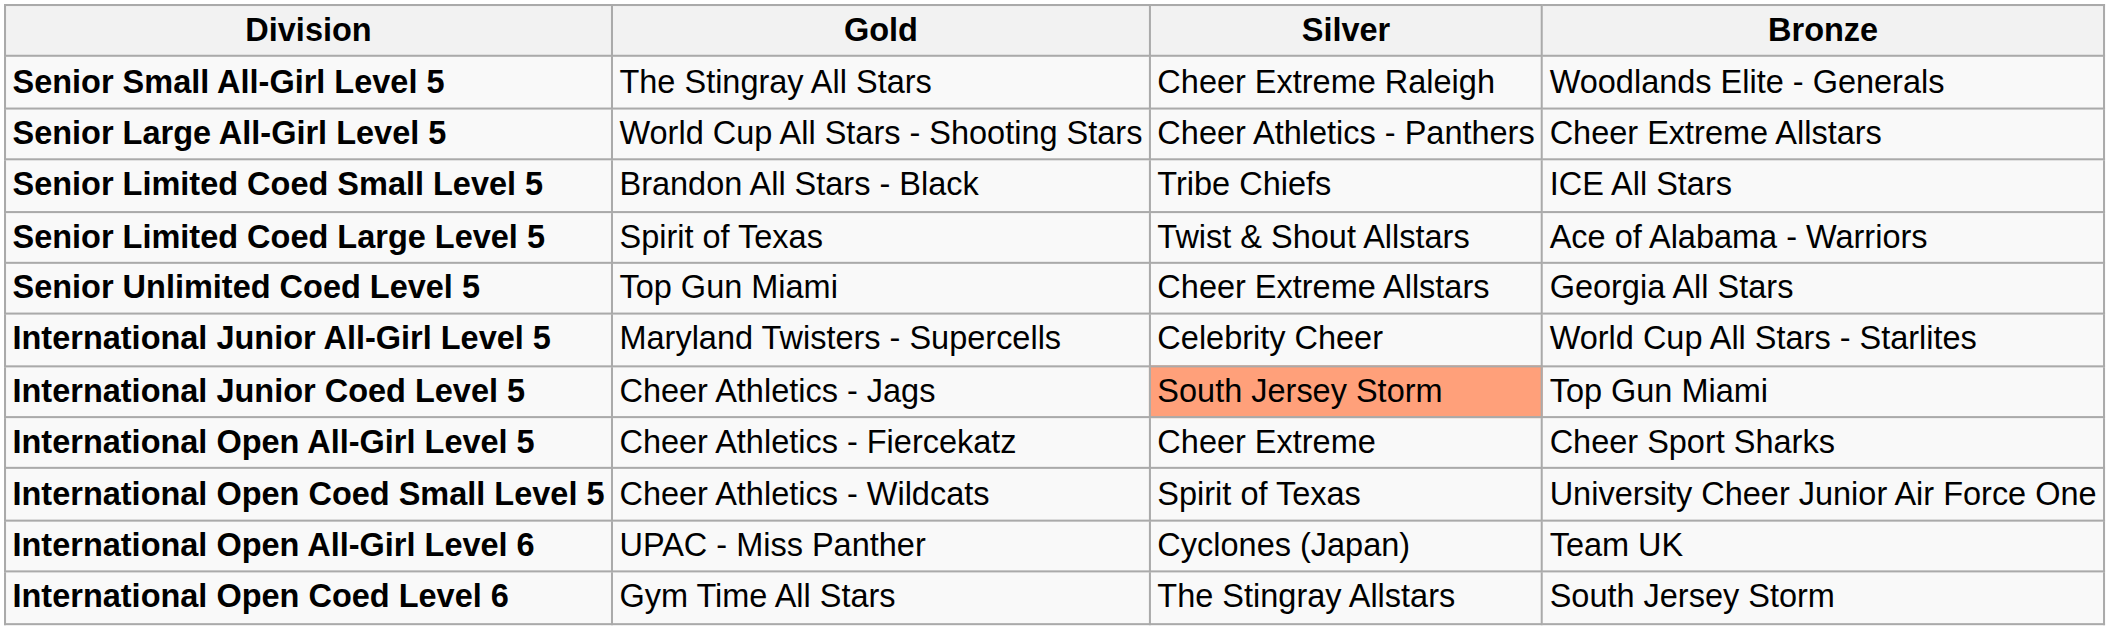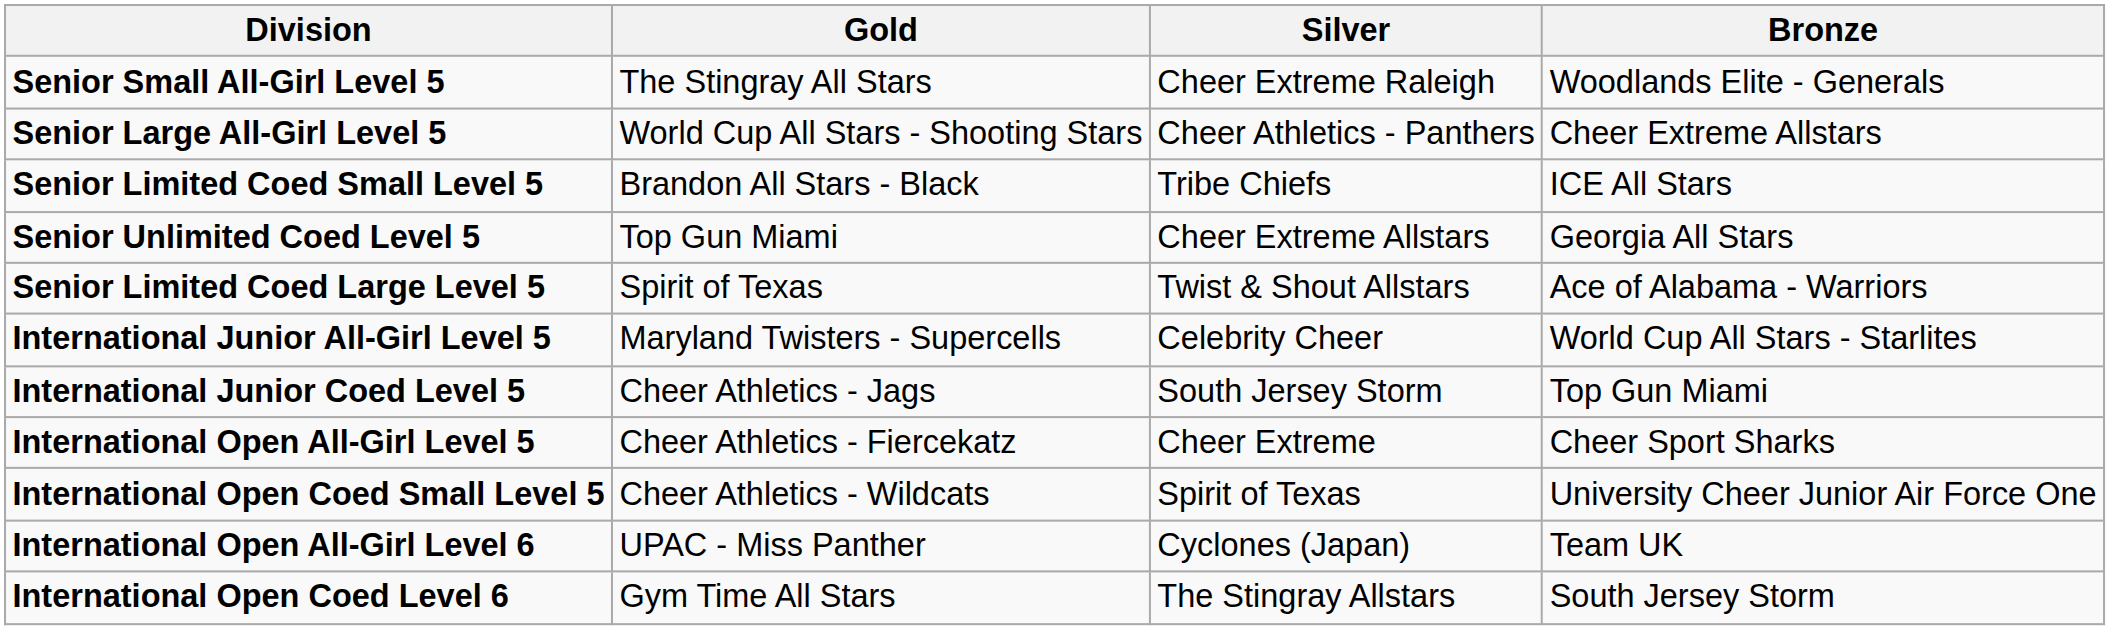rows swapped: Senior Limited Coed Large Level 5 <-> Senior Unlimited Coed Level 5
International Junior Coed Level 5 | Silver: lightsalmon background -> no background
